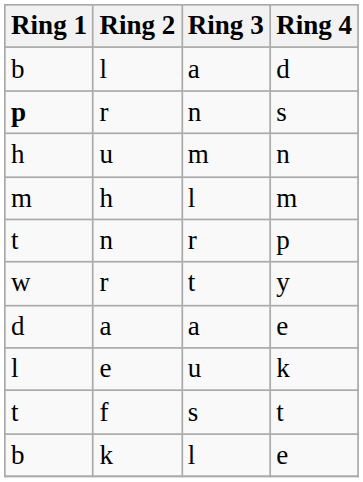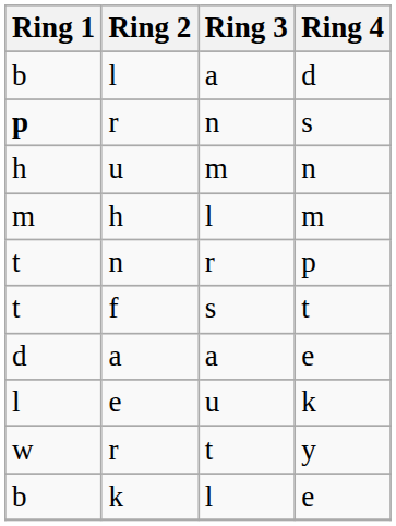rows swapped: r / y <-> f
